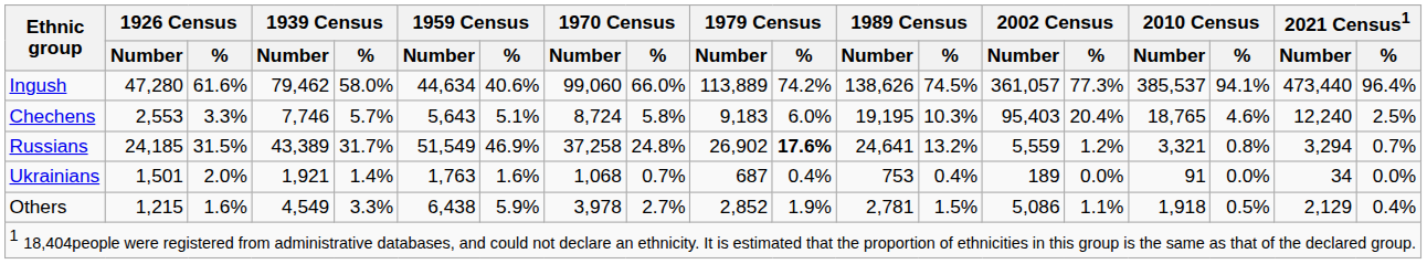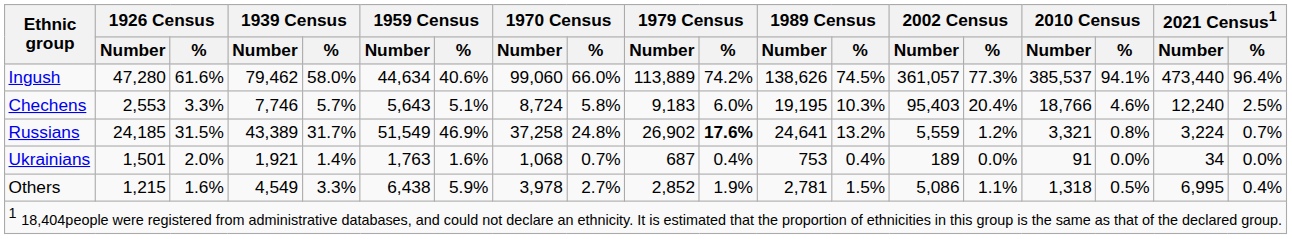Chechens | 2010 Census / Number: 18,765 -> 18,766
Russians | 2021 Census1 / Number: 3,294 -> 3,224
Others | 2010 Census / Number: 1,918 -> 1,318
Others | 2021 Census1 / Number: 2,129 -> 6,995
